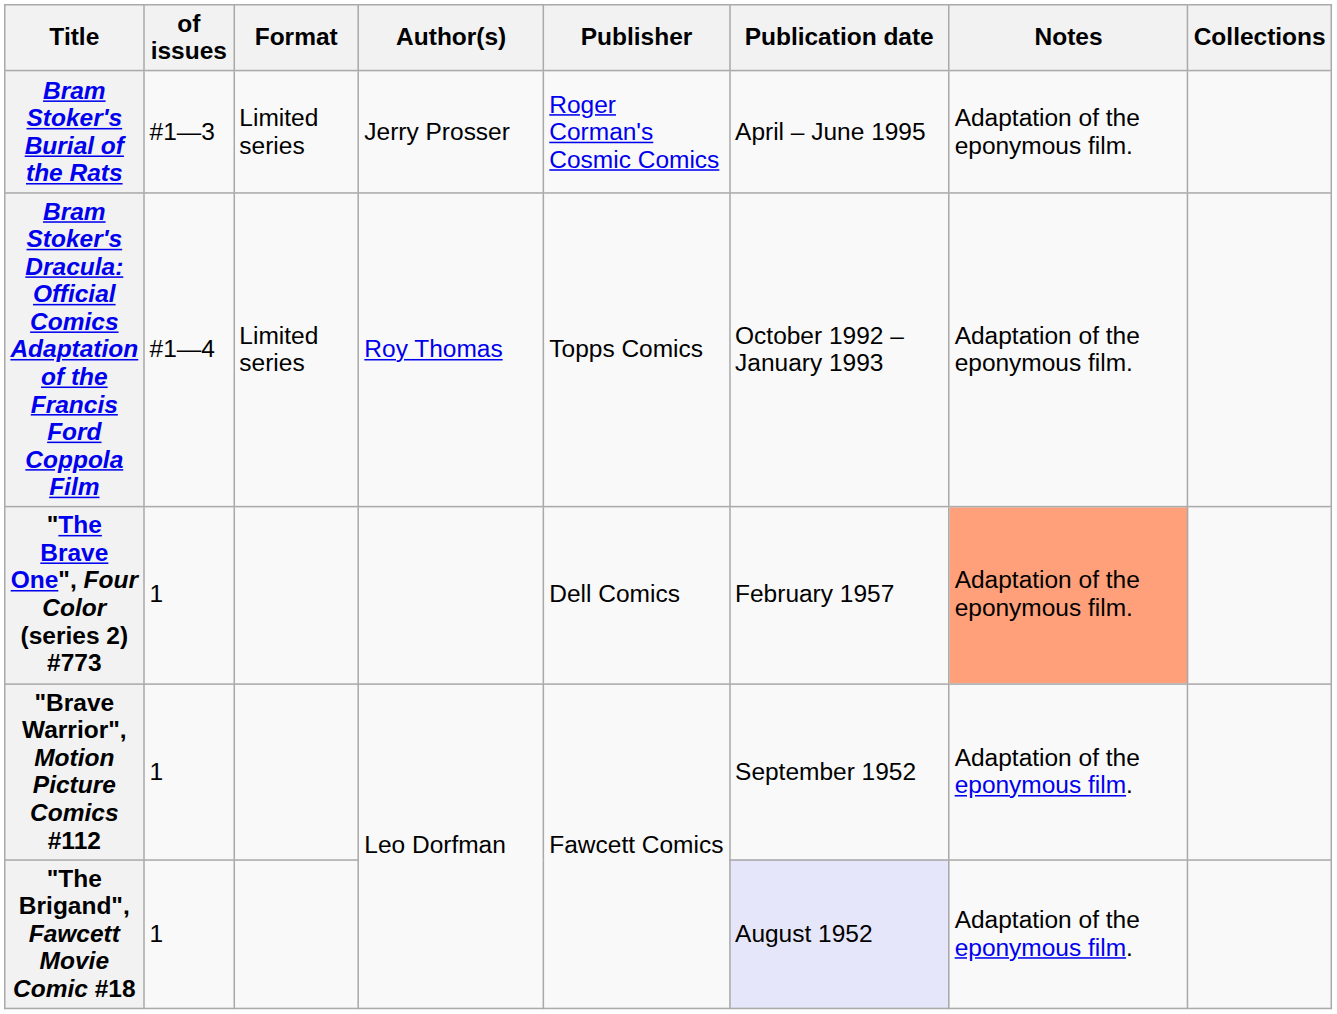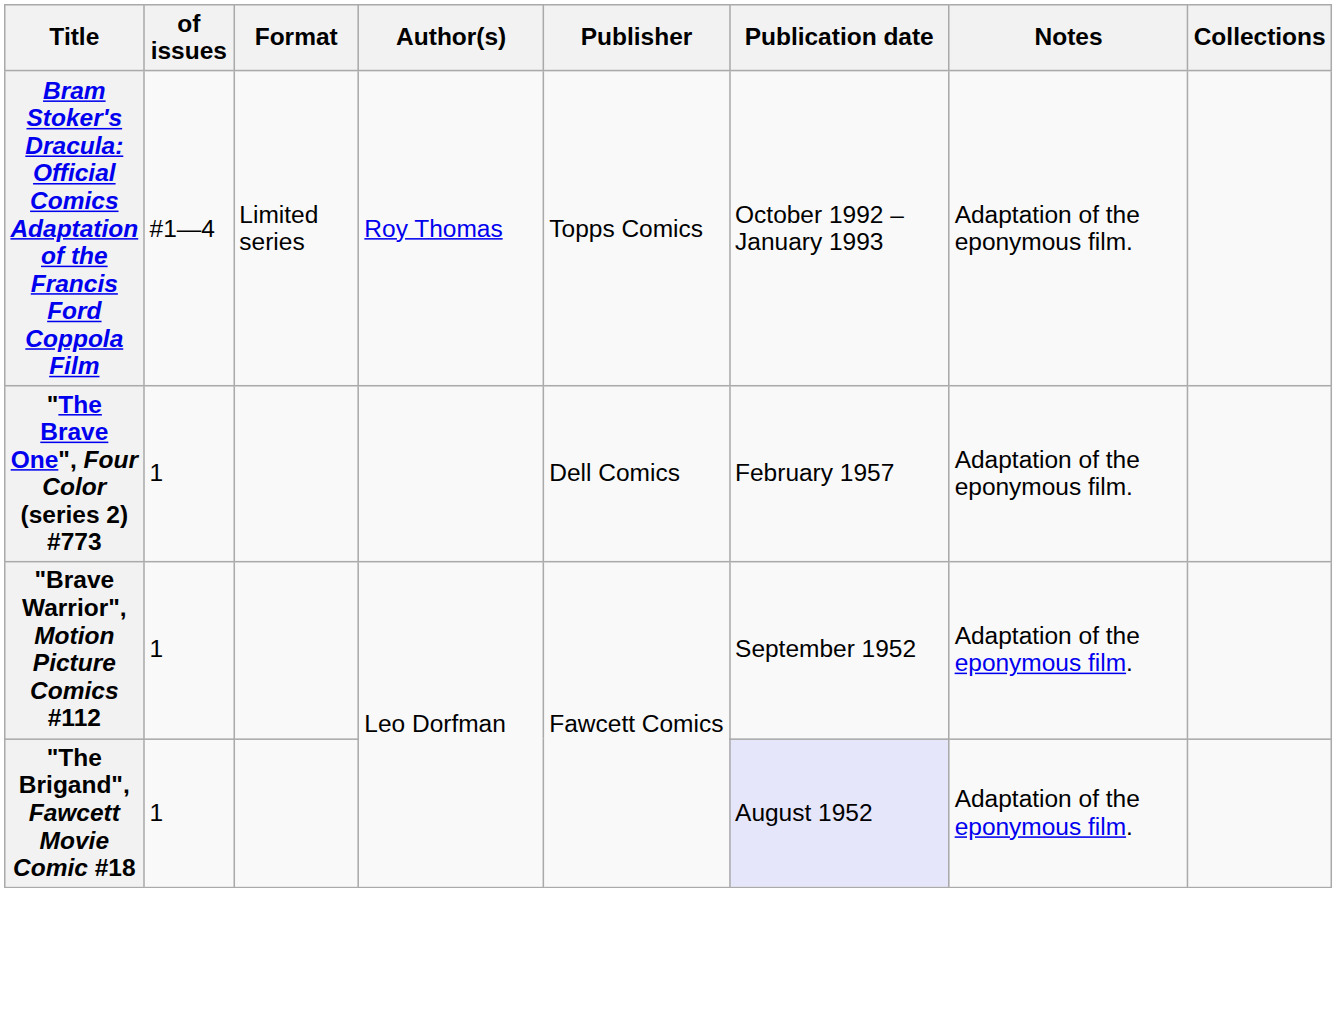- row: Bram Stoker's Burial of the Rats | #1—3 | Limited series | Jerry Prosser | Roger Corman's Cosmic Comics | April – June 1995 | Adaptation of the eponymous film.
"The Brave One", Four Color (series 2) #773 | Notes: lightsalmon background -> no background
